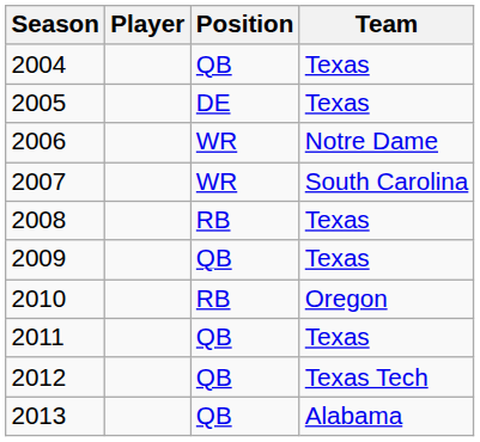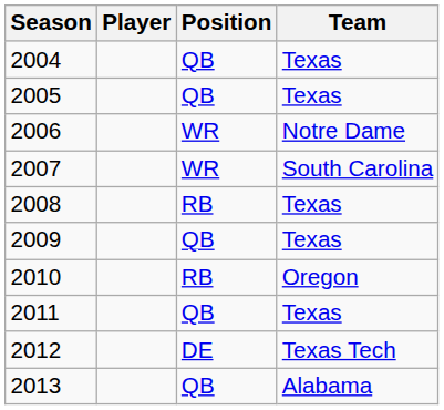2005 | Position: DE -> QB
2012 | Position: QB -> DE
